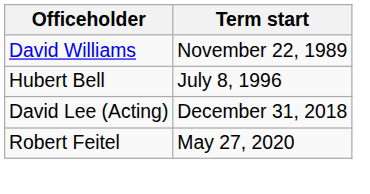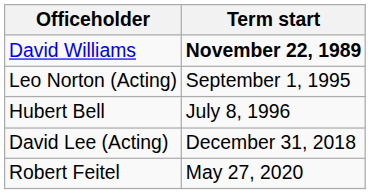David Williams | Term start: normal -> bold
+ row: Leo Norton (Acting) | September 1, 1995
